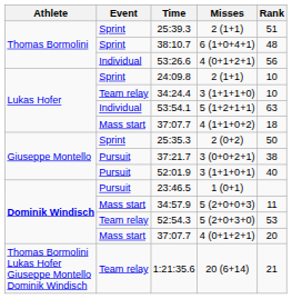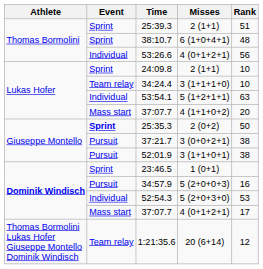37:07.7 / 4 (1+1+0+2) | Rank: 18 -> 20
25:35.3 | Event: normal -> bold
52:01.9 | Rank: 40 -> 38
23:46.5 | Event: Pursuit -> Sprint
34:57.9 | Event: Mass start -> Pursuit
34:57.9 | Rank: 11 -> 16
52:54.3 | Event: Team relay -> Individual
37:07.7 / 4 (0+1+2+1) | Rank: 20 -> 17
1:21:35.6 | Rank: 21 -> 12
